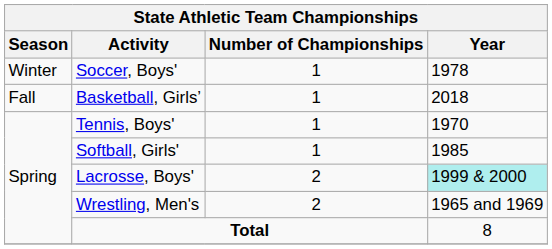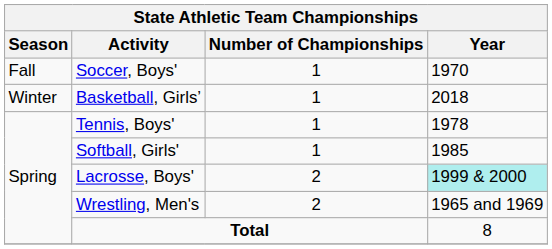Soccer, Boys' | Season: Winter -> Fall
Soccer, Boys' | Year: 1978 -> 1970
Basketball, Girls’ | Season: Fall -> Winter
Tennis, Boys' | Year: 1970 -> 1978
